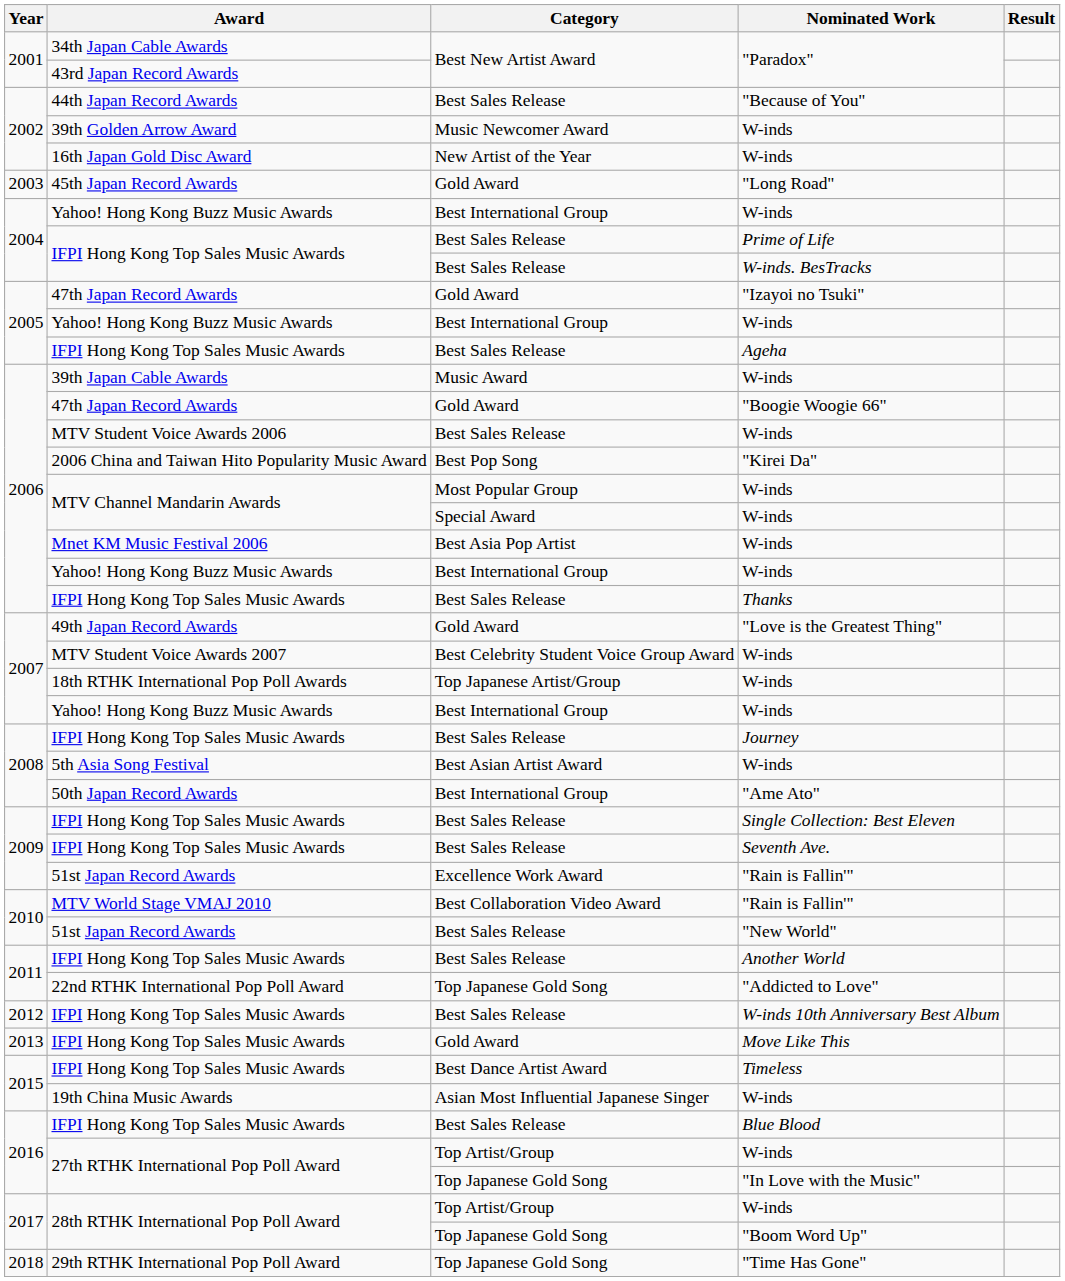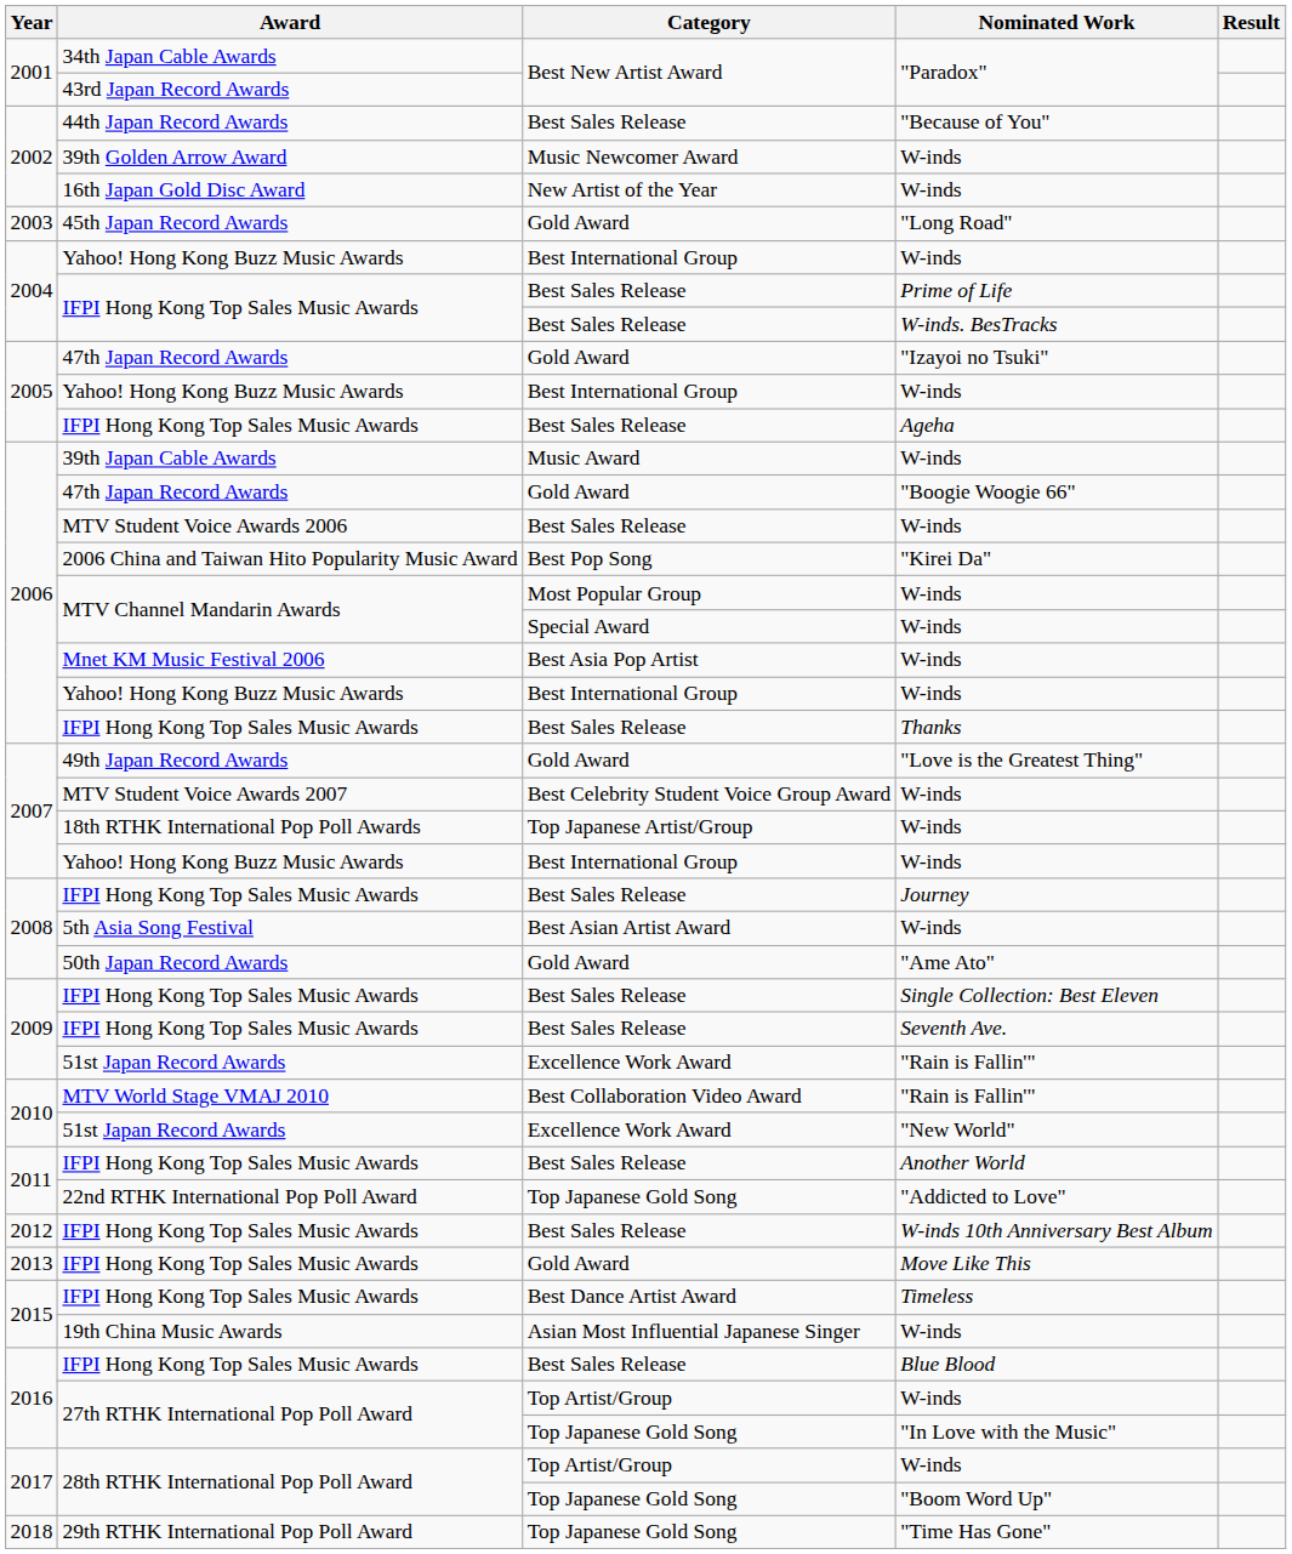"Ame Ato" | Category: Best International Group -> Gold Award
"New World" | Category: Best Sales Release -> Excellence Work Award
